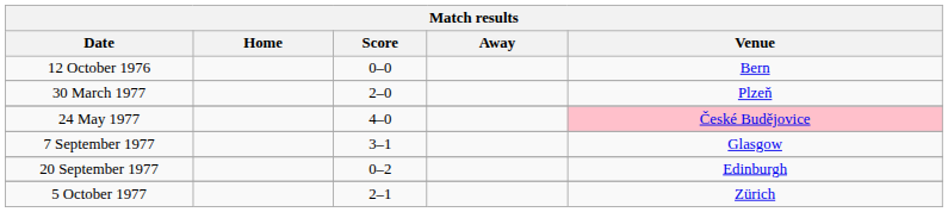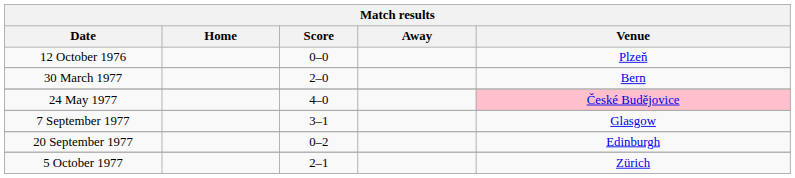12 October 1976 | Venue: Bern -> Plzeň
30 March 1977 | Venue: Plzeň -> Bern
